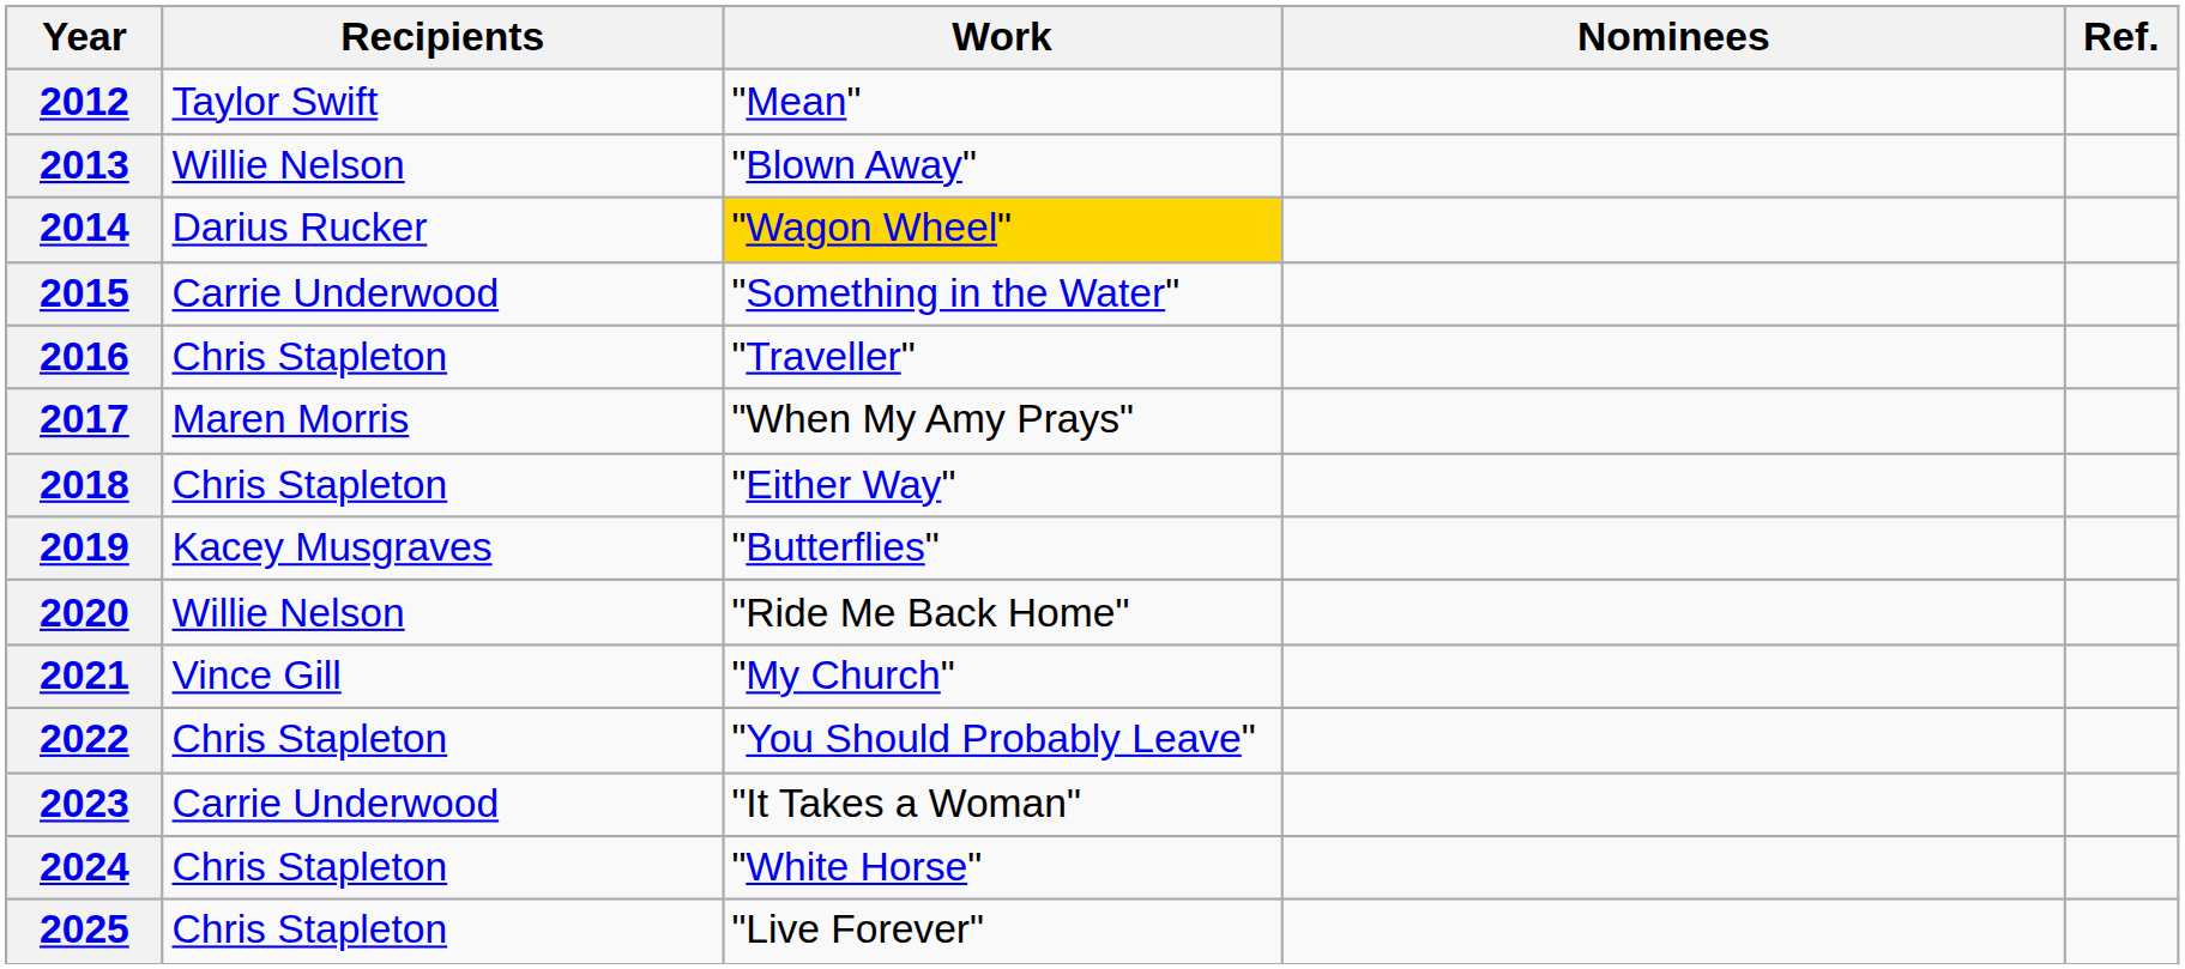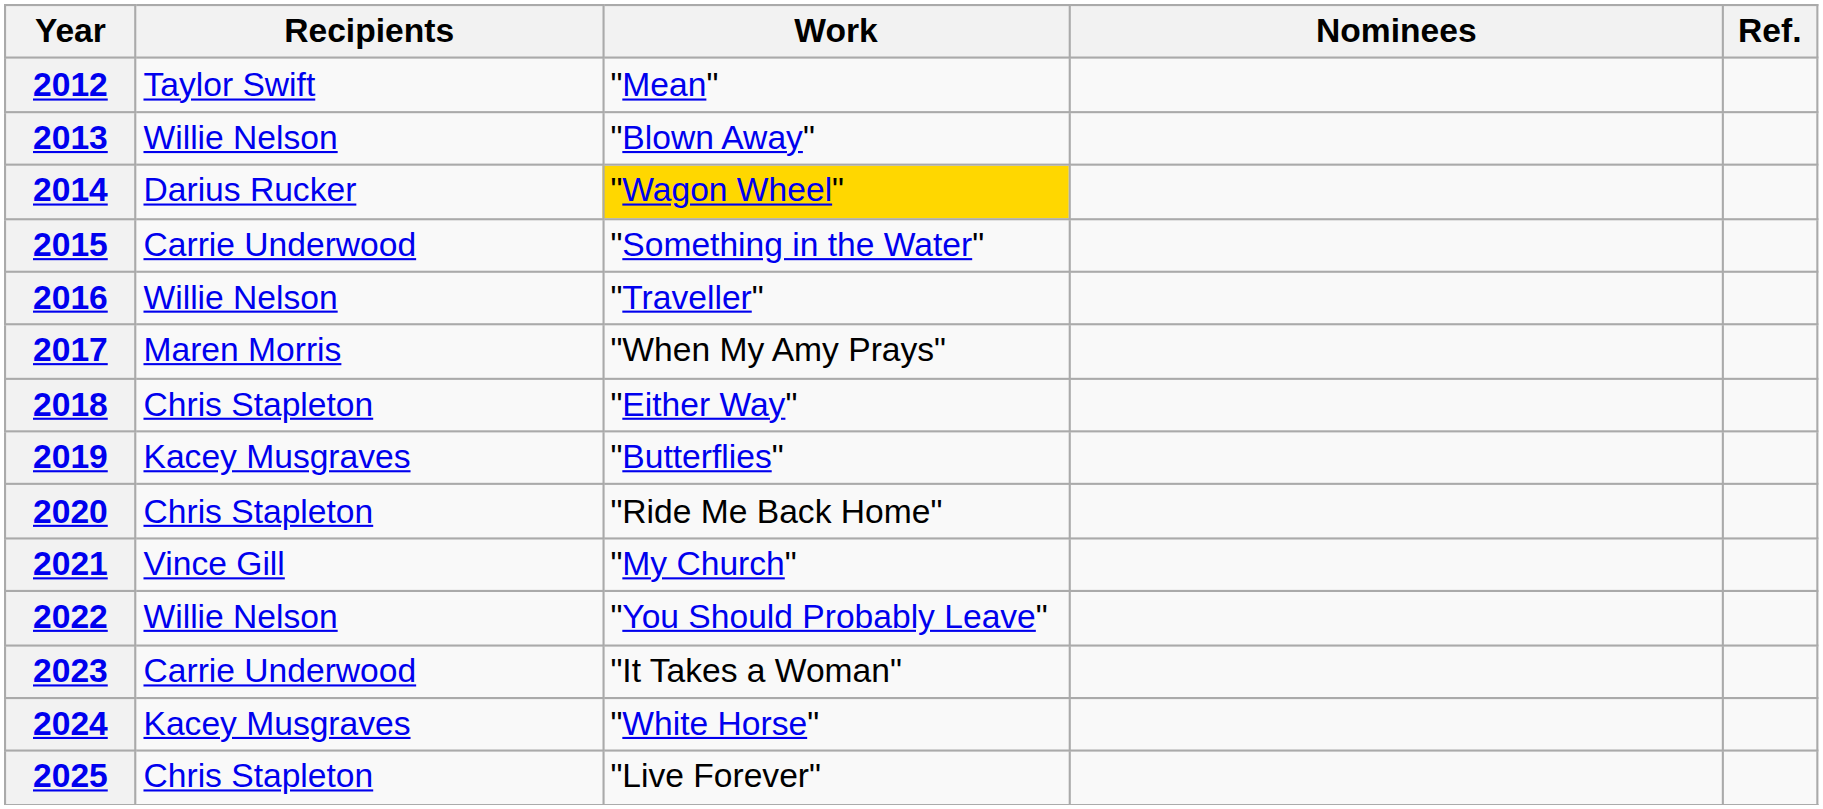2016 | Recipients: Chris Stapleton -> Willie Nelson
2020 | Recipients: Willie Nelson -> Chris Stapleton
2022 | Recipients: Chris Stapleton -> Willie Nelson
2024 | Recipients: Chris Stapleton -> Kacey Musgraves
